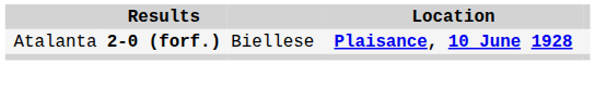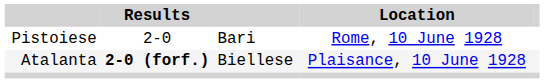+ row: Pistoiese | 2-0 | Bari | Rome, 10 June 1928
Atalanta | Location: bold -> normal
